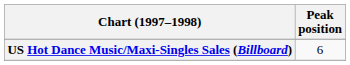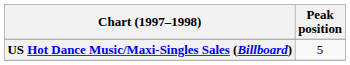US Hot Dance Music/Maxi-Singles Sales (Billboard) | Peak position: 6 -> 5
